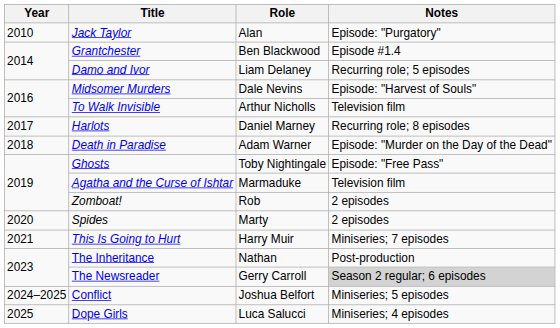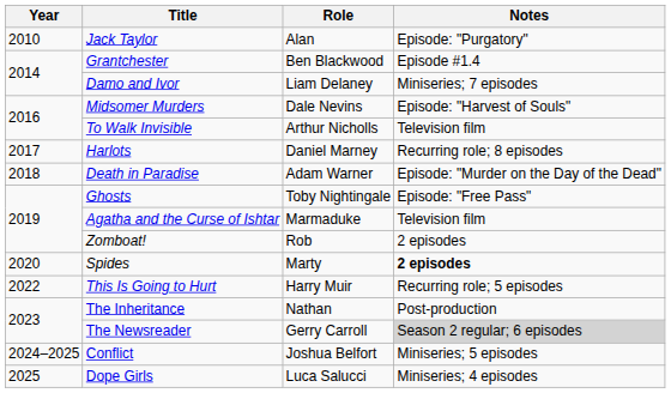Damo and Ivor | Notes: Recurring role; 5 episodes -> Miniseries; 7 episodes
Spides | Notes: normal -> bold
This Is Going to Hurt | Year: 2021 -> 2022
This Is Going to Hurt | Notes: Miniseries; 7 episodes -> Recurring role; 5 episodes
